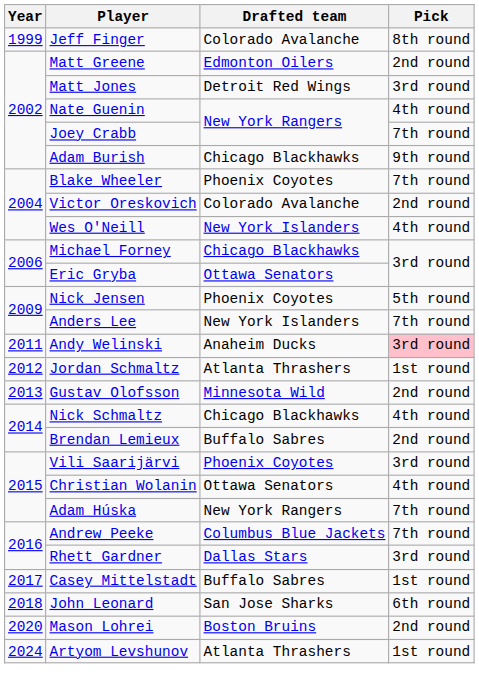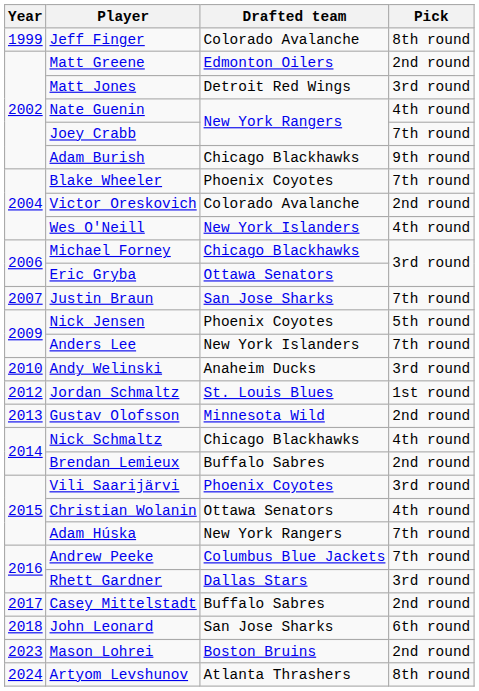+ row: 2007 | Justin Braun | San Jose Sharks | 7th round
Andy Welinski | Year: 2011 -> 2010
Andy Welinski | Pick: pink background -> no background
Jordan Schmaltz | Drafted team: Atlanta Thrashers -> St. Louis Blues
Casey Mittelstadt | Pick: 1st round -> 2nd round
Mason Lohrei | Year: 2020 -> 2023
Artyom Levshunov | Pick: 1st round -> 8th round
